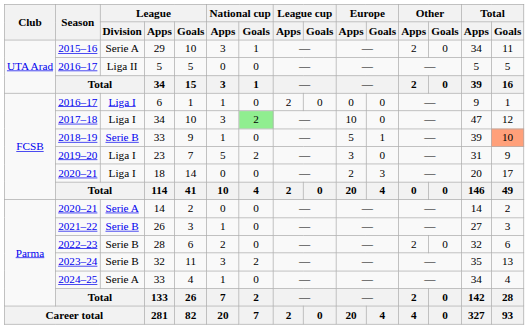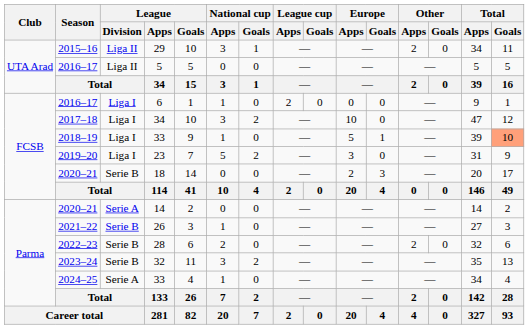29 | League / Division: Serie A -> Liga II
2017–18 / 34 | National cup / Goals: lightgreen background -> no background
2018–19 / 33 | League / Division: Serie B -> Liga I
18 | League / Division: Liga I -> Serie B
